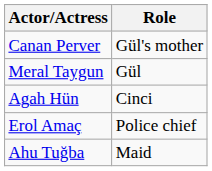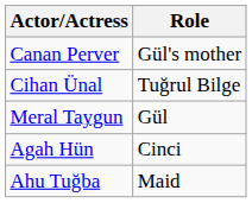+ row: Cihan Ünal | Tuğrul Bilge
- row: Erol Amaç | Police chief
